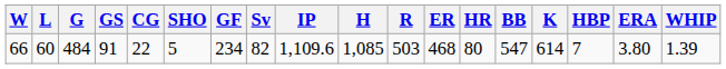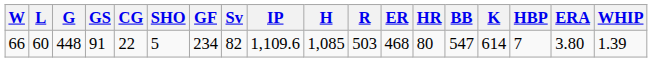66 | G: 484 -> 448
